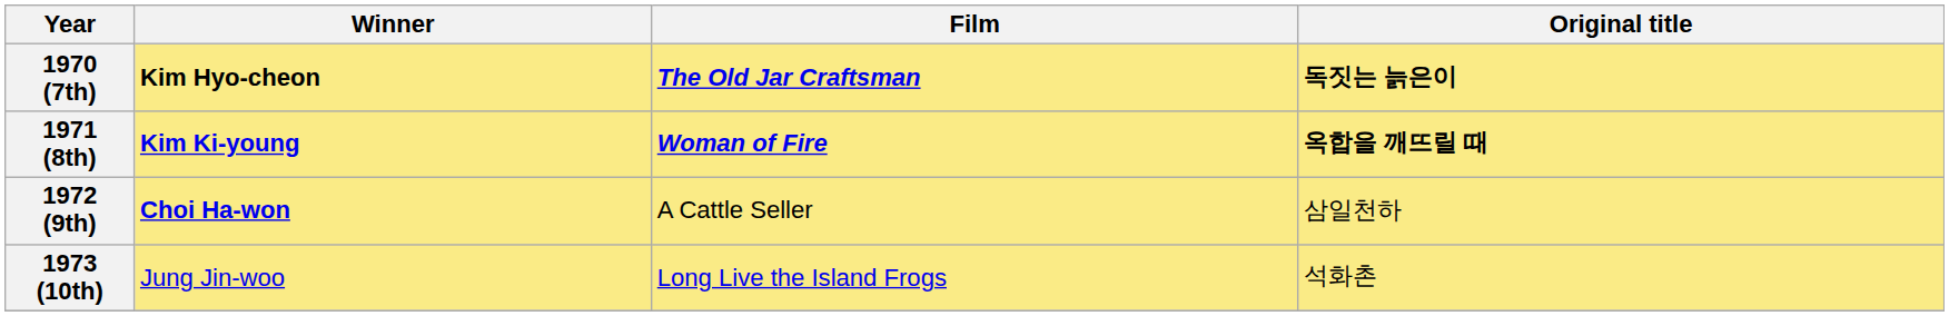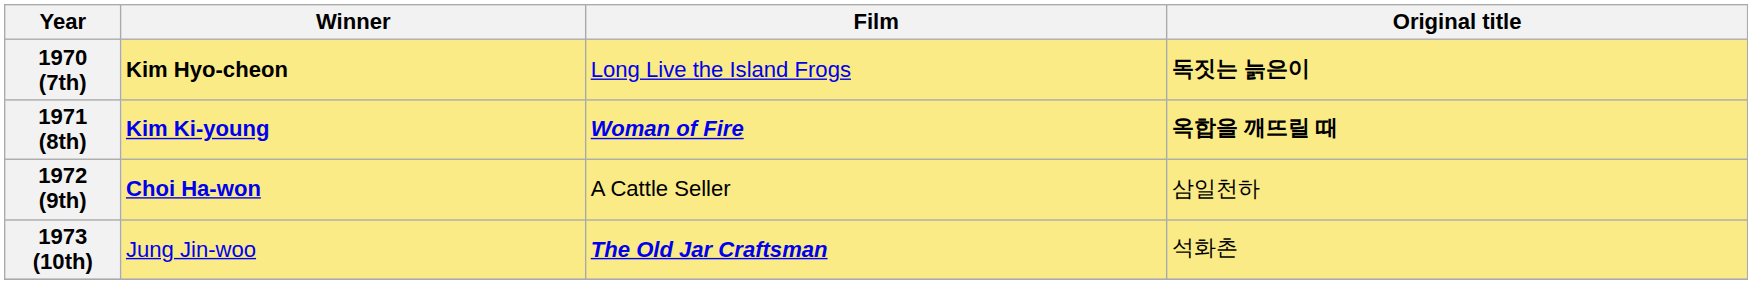1970 (7th) | Film: The Old Jar Craftsman -> Long Live the Island Frogs
1973 (10th) | Film: Long Live the Island Frogs -> The Old Jar Craftsman
